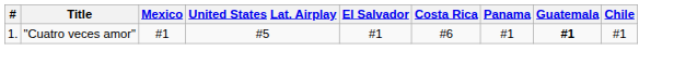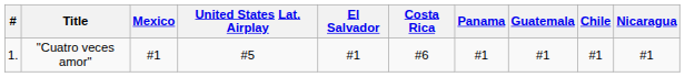+ column: Nicaragua | #1
"Cuatro veces amor" | Guatemala: bold -> normal
